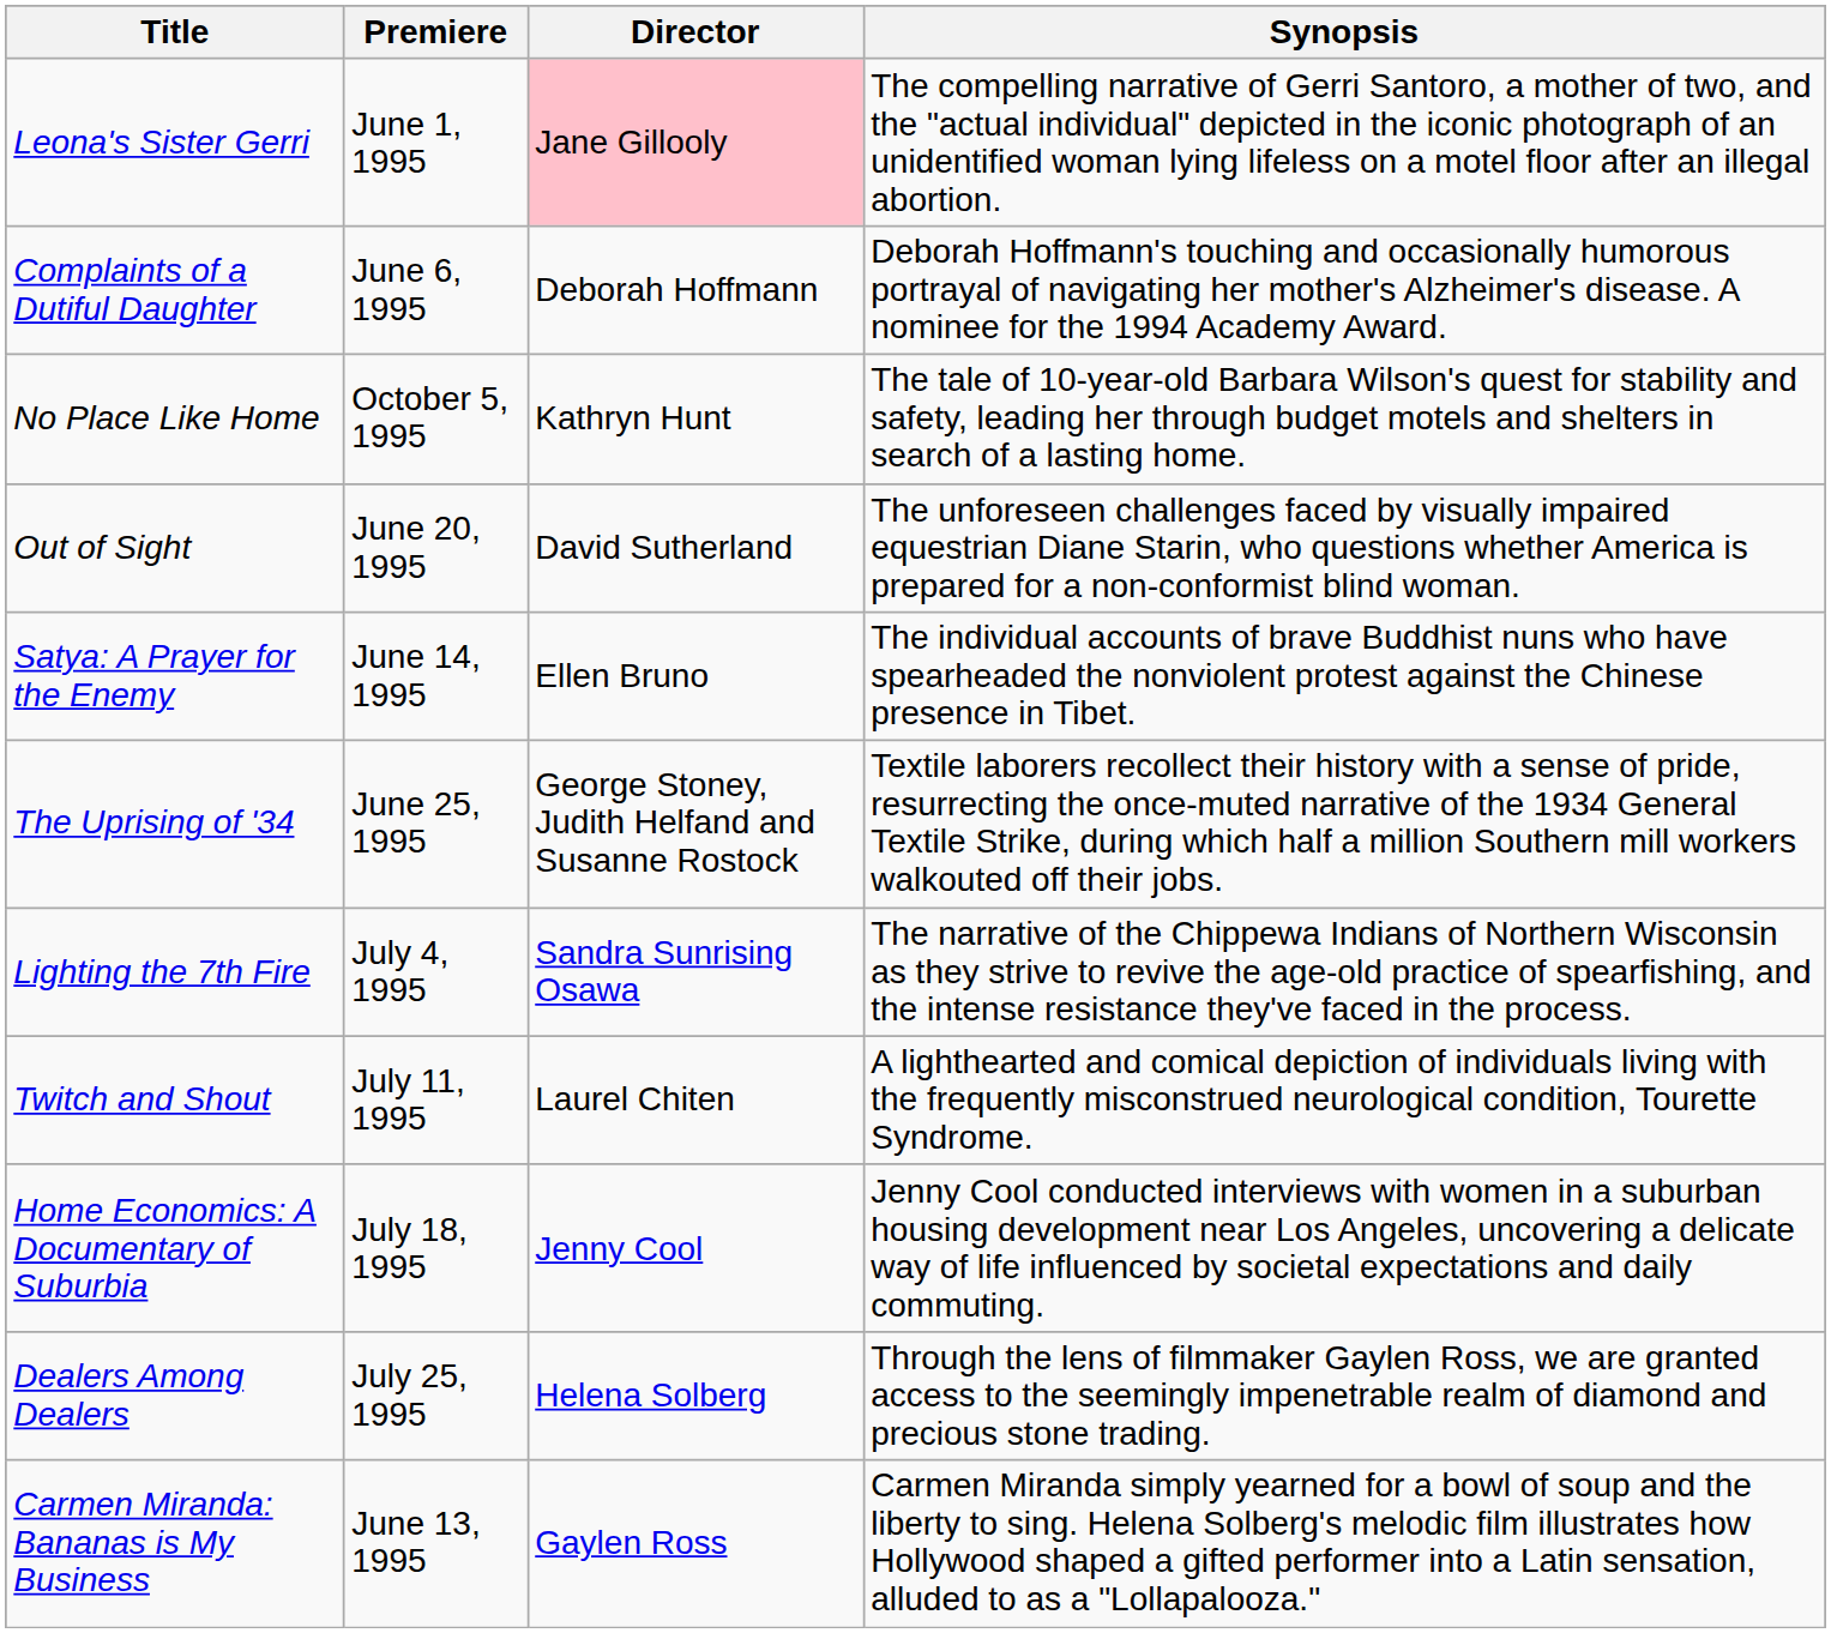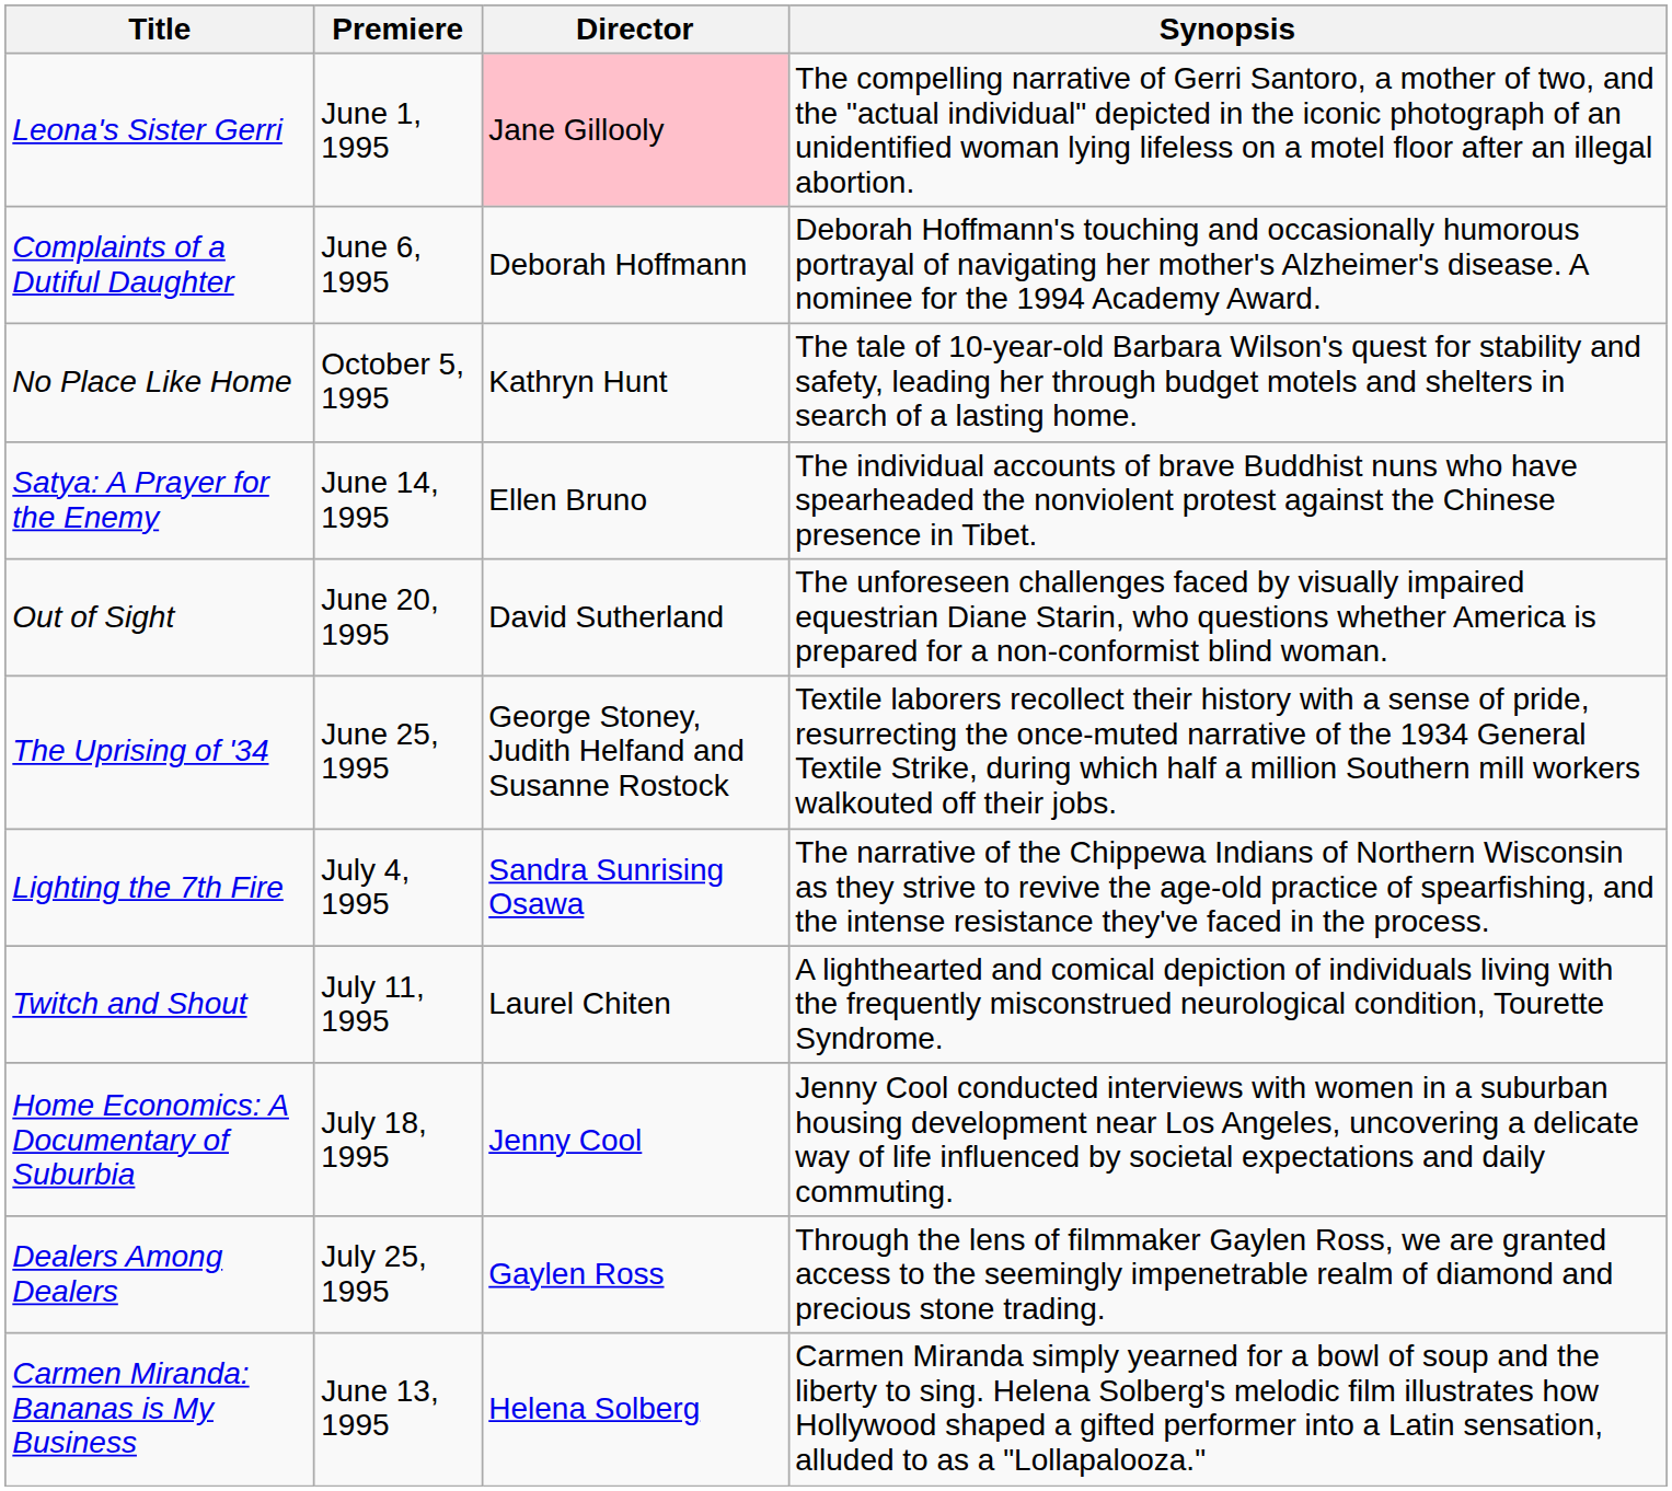rows swapped: Satya: A Prayer for the Enemy <-> Out of Sight
Dealers Among Dealers | Director: Helena Solberg -> Gaylen Ross
Carmen Miranda: Bananas is My Business | Director: Gaylen Ross -> Helena Solberg
